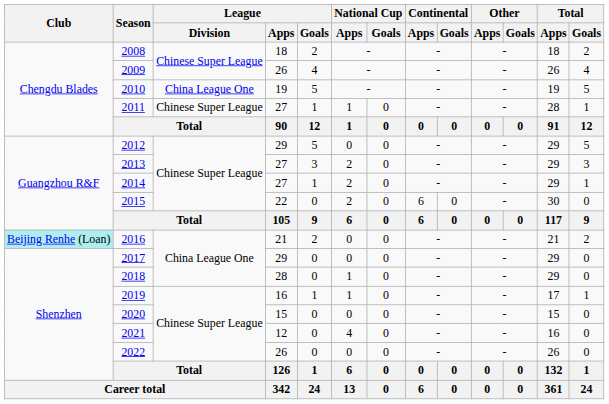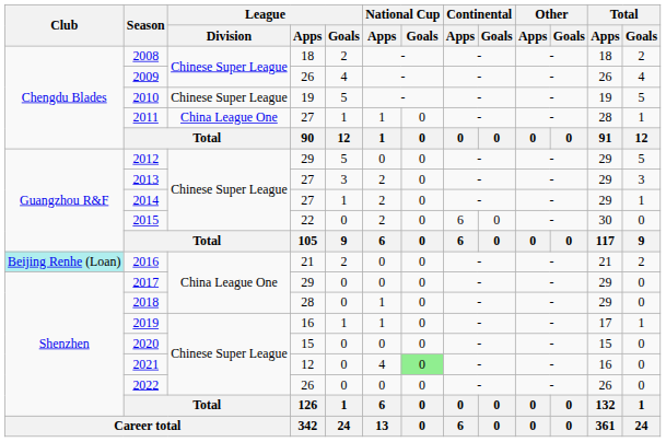2010 | League / Division: China League One -> Chinese Super League
2011 | League / Division: Chinese Super League -> China League One
2021 | National Cup / Goals: no background -> lightgreen background
